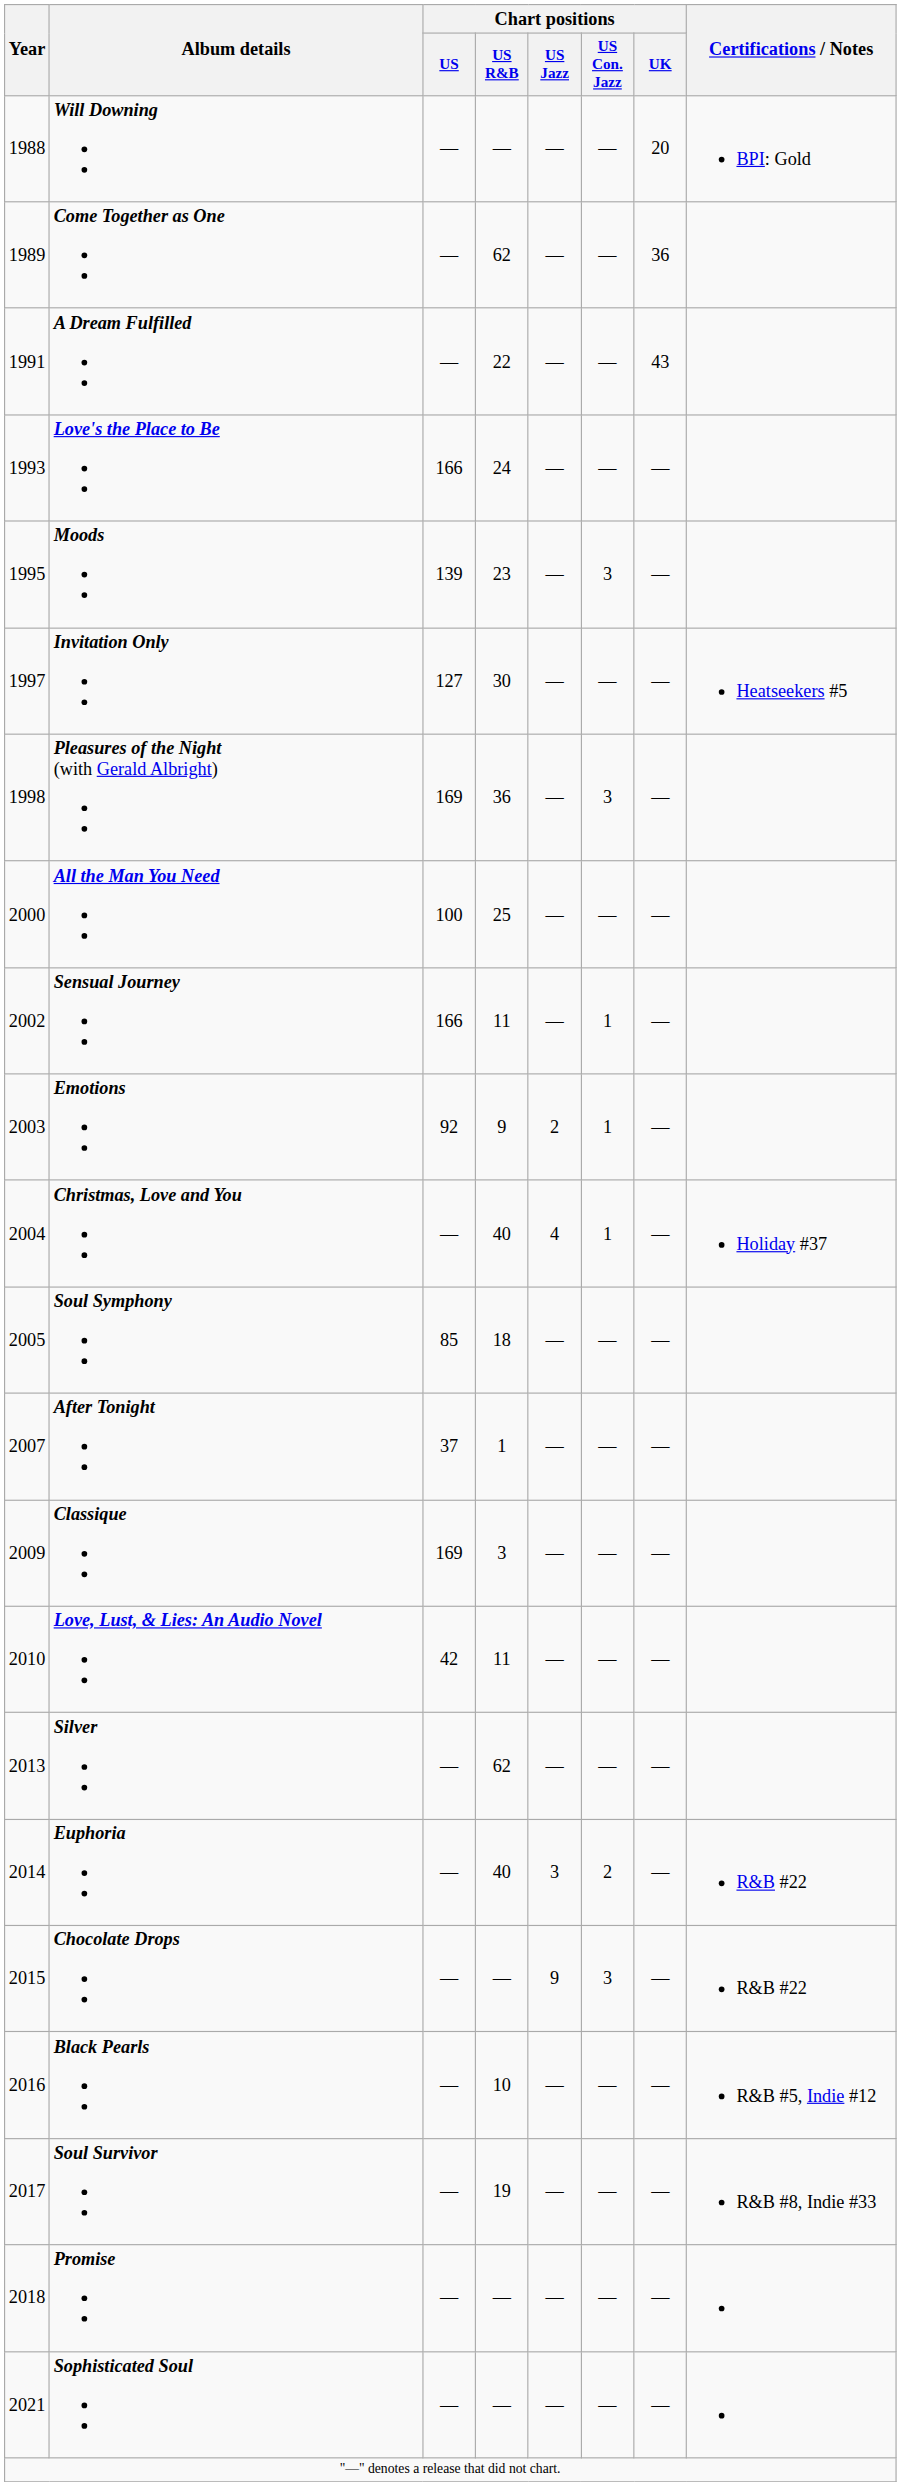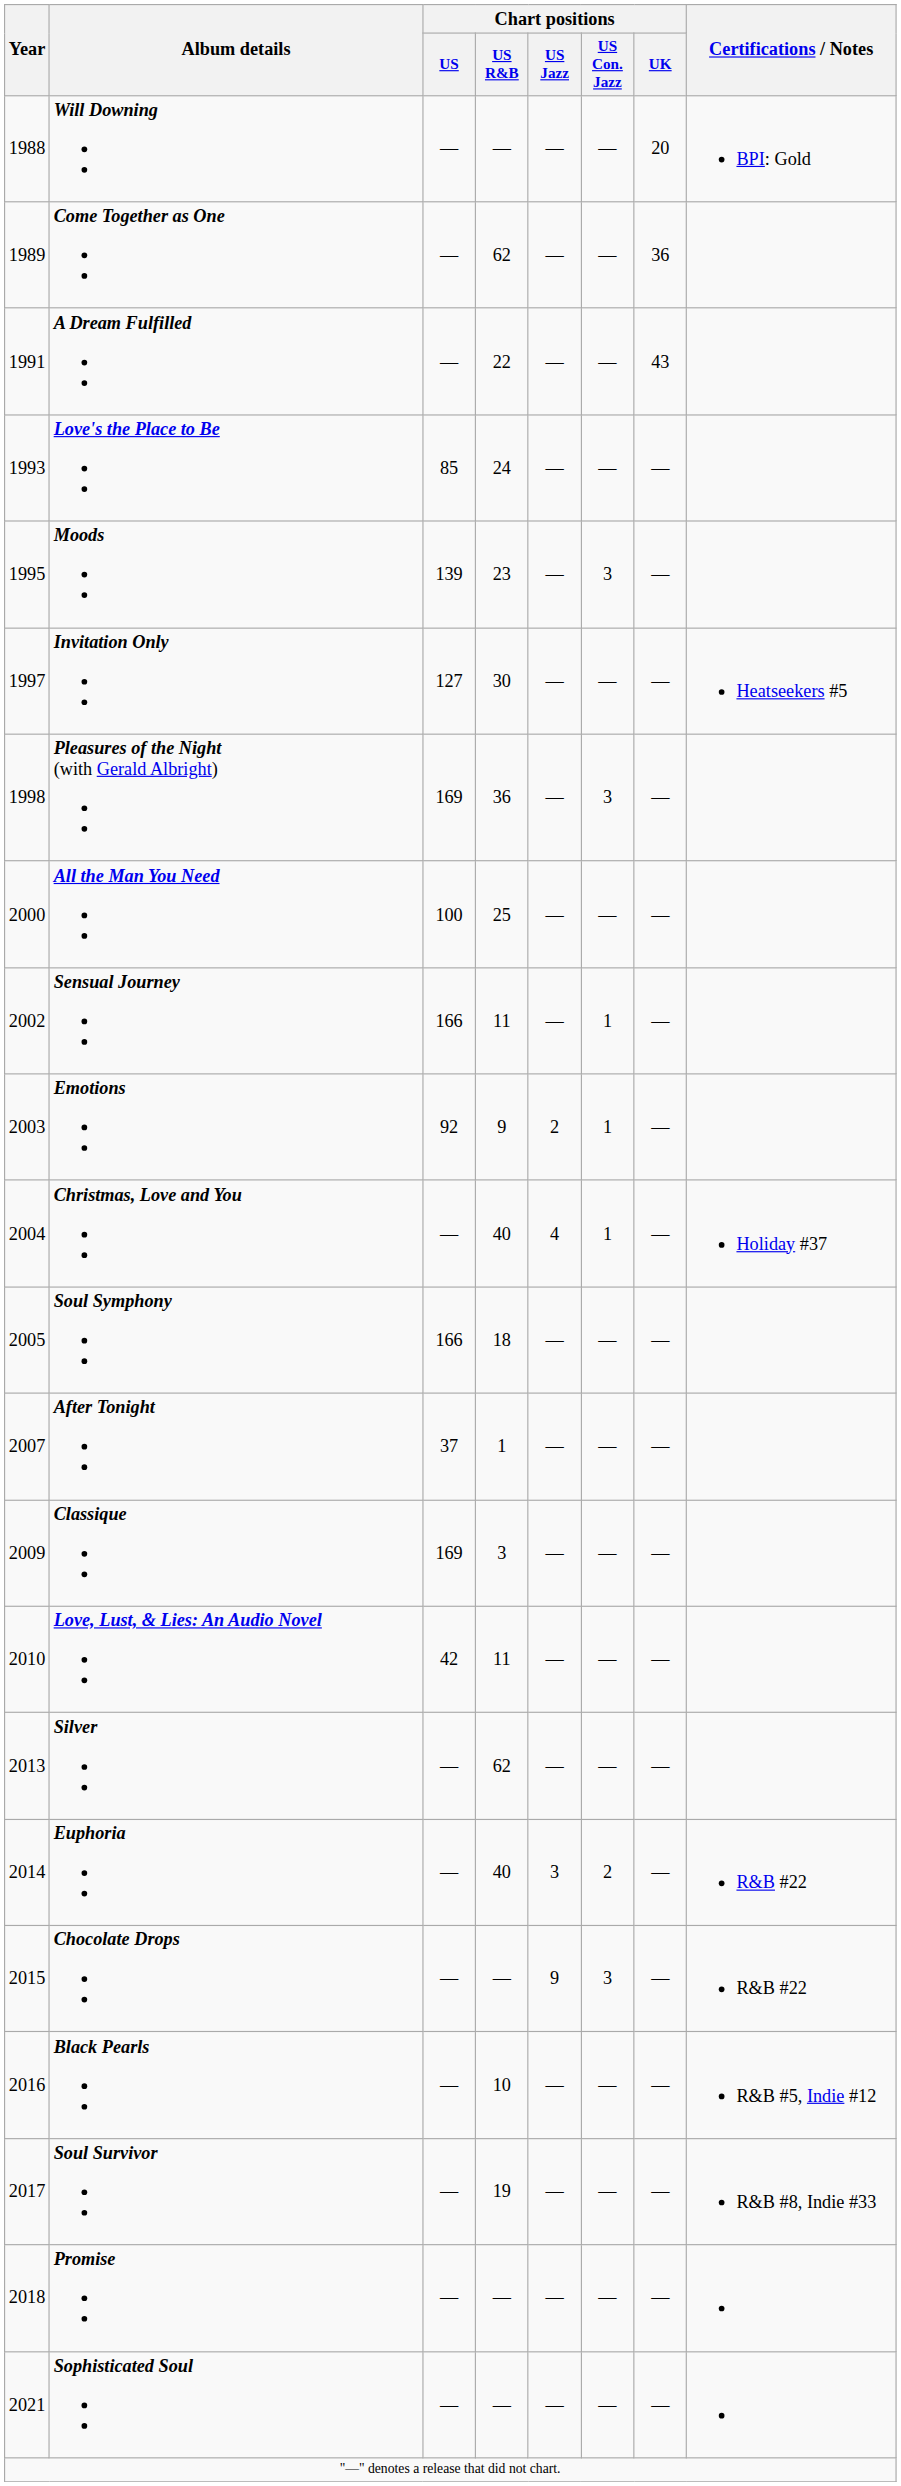Love's the Place to Be | Chart positions / US: 166 -> 85
Soul Symphony | Chart positions / US: 85 -> 166
